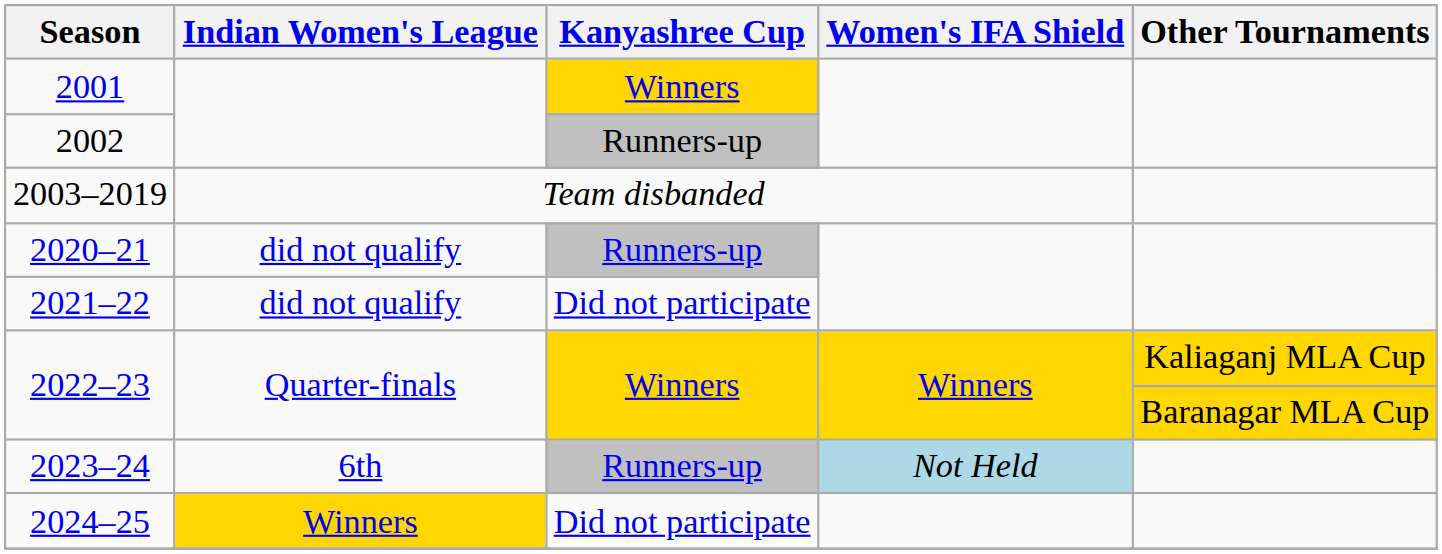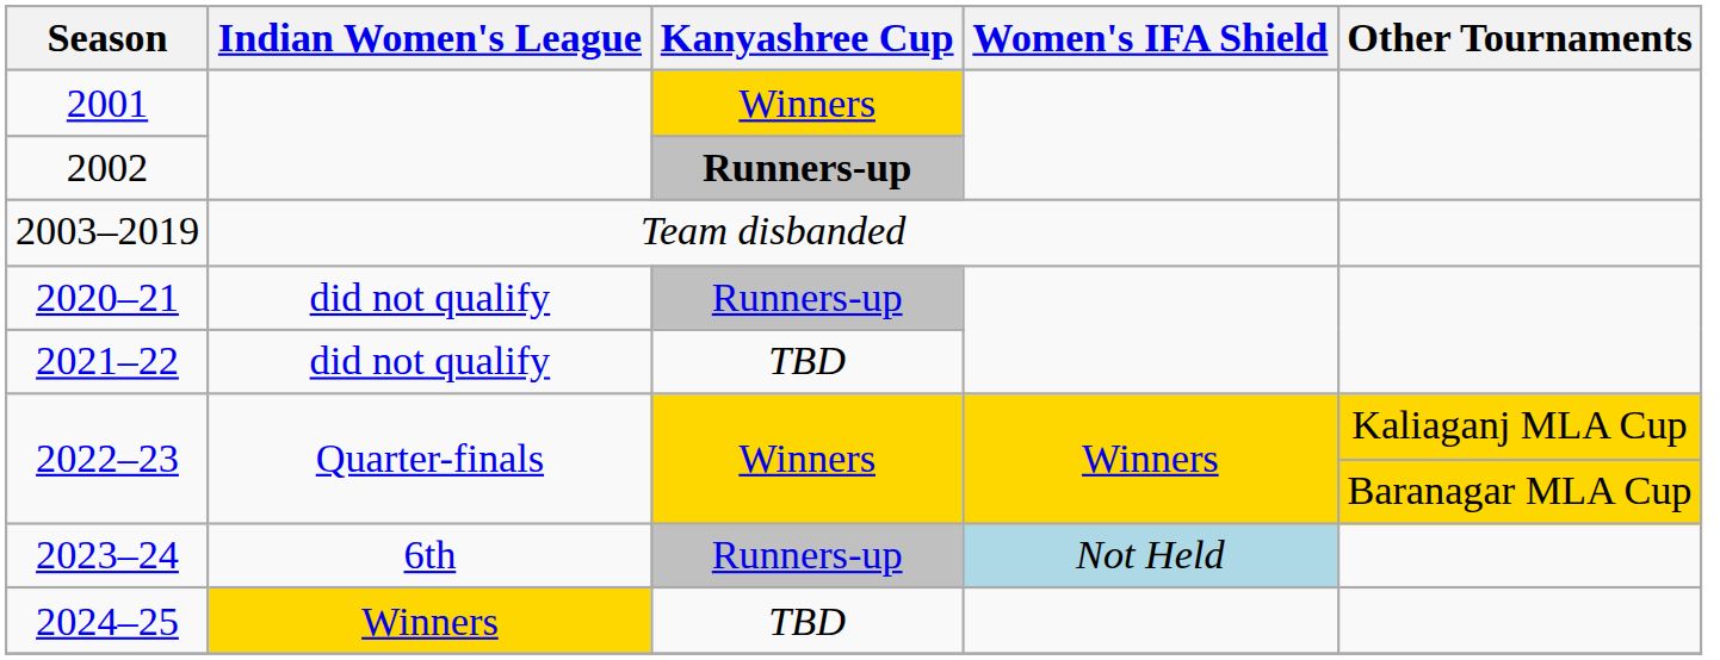2002 | Kanyashree Cup: normal -> bold
2021–22 | Kanyashree Cup: Did not participate -> TBD
2024–25 | Kanyashree Cup: Did not participate -> TBD
